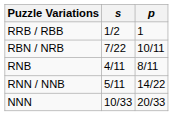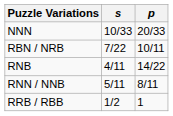rows swapped: RRB / RBB <-> NNN
RNB | p: 8/11 -> 14/22
RNN / NNB | p: 14/22 -> 8/11
